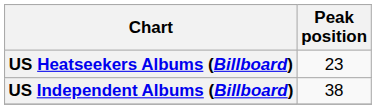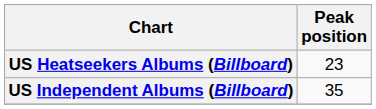US Independent Albums (Billboard) | Peak position: 38 -> 35
